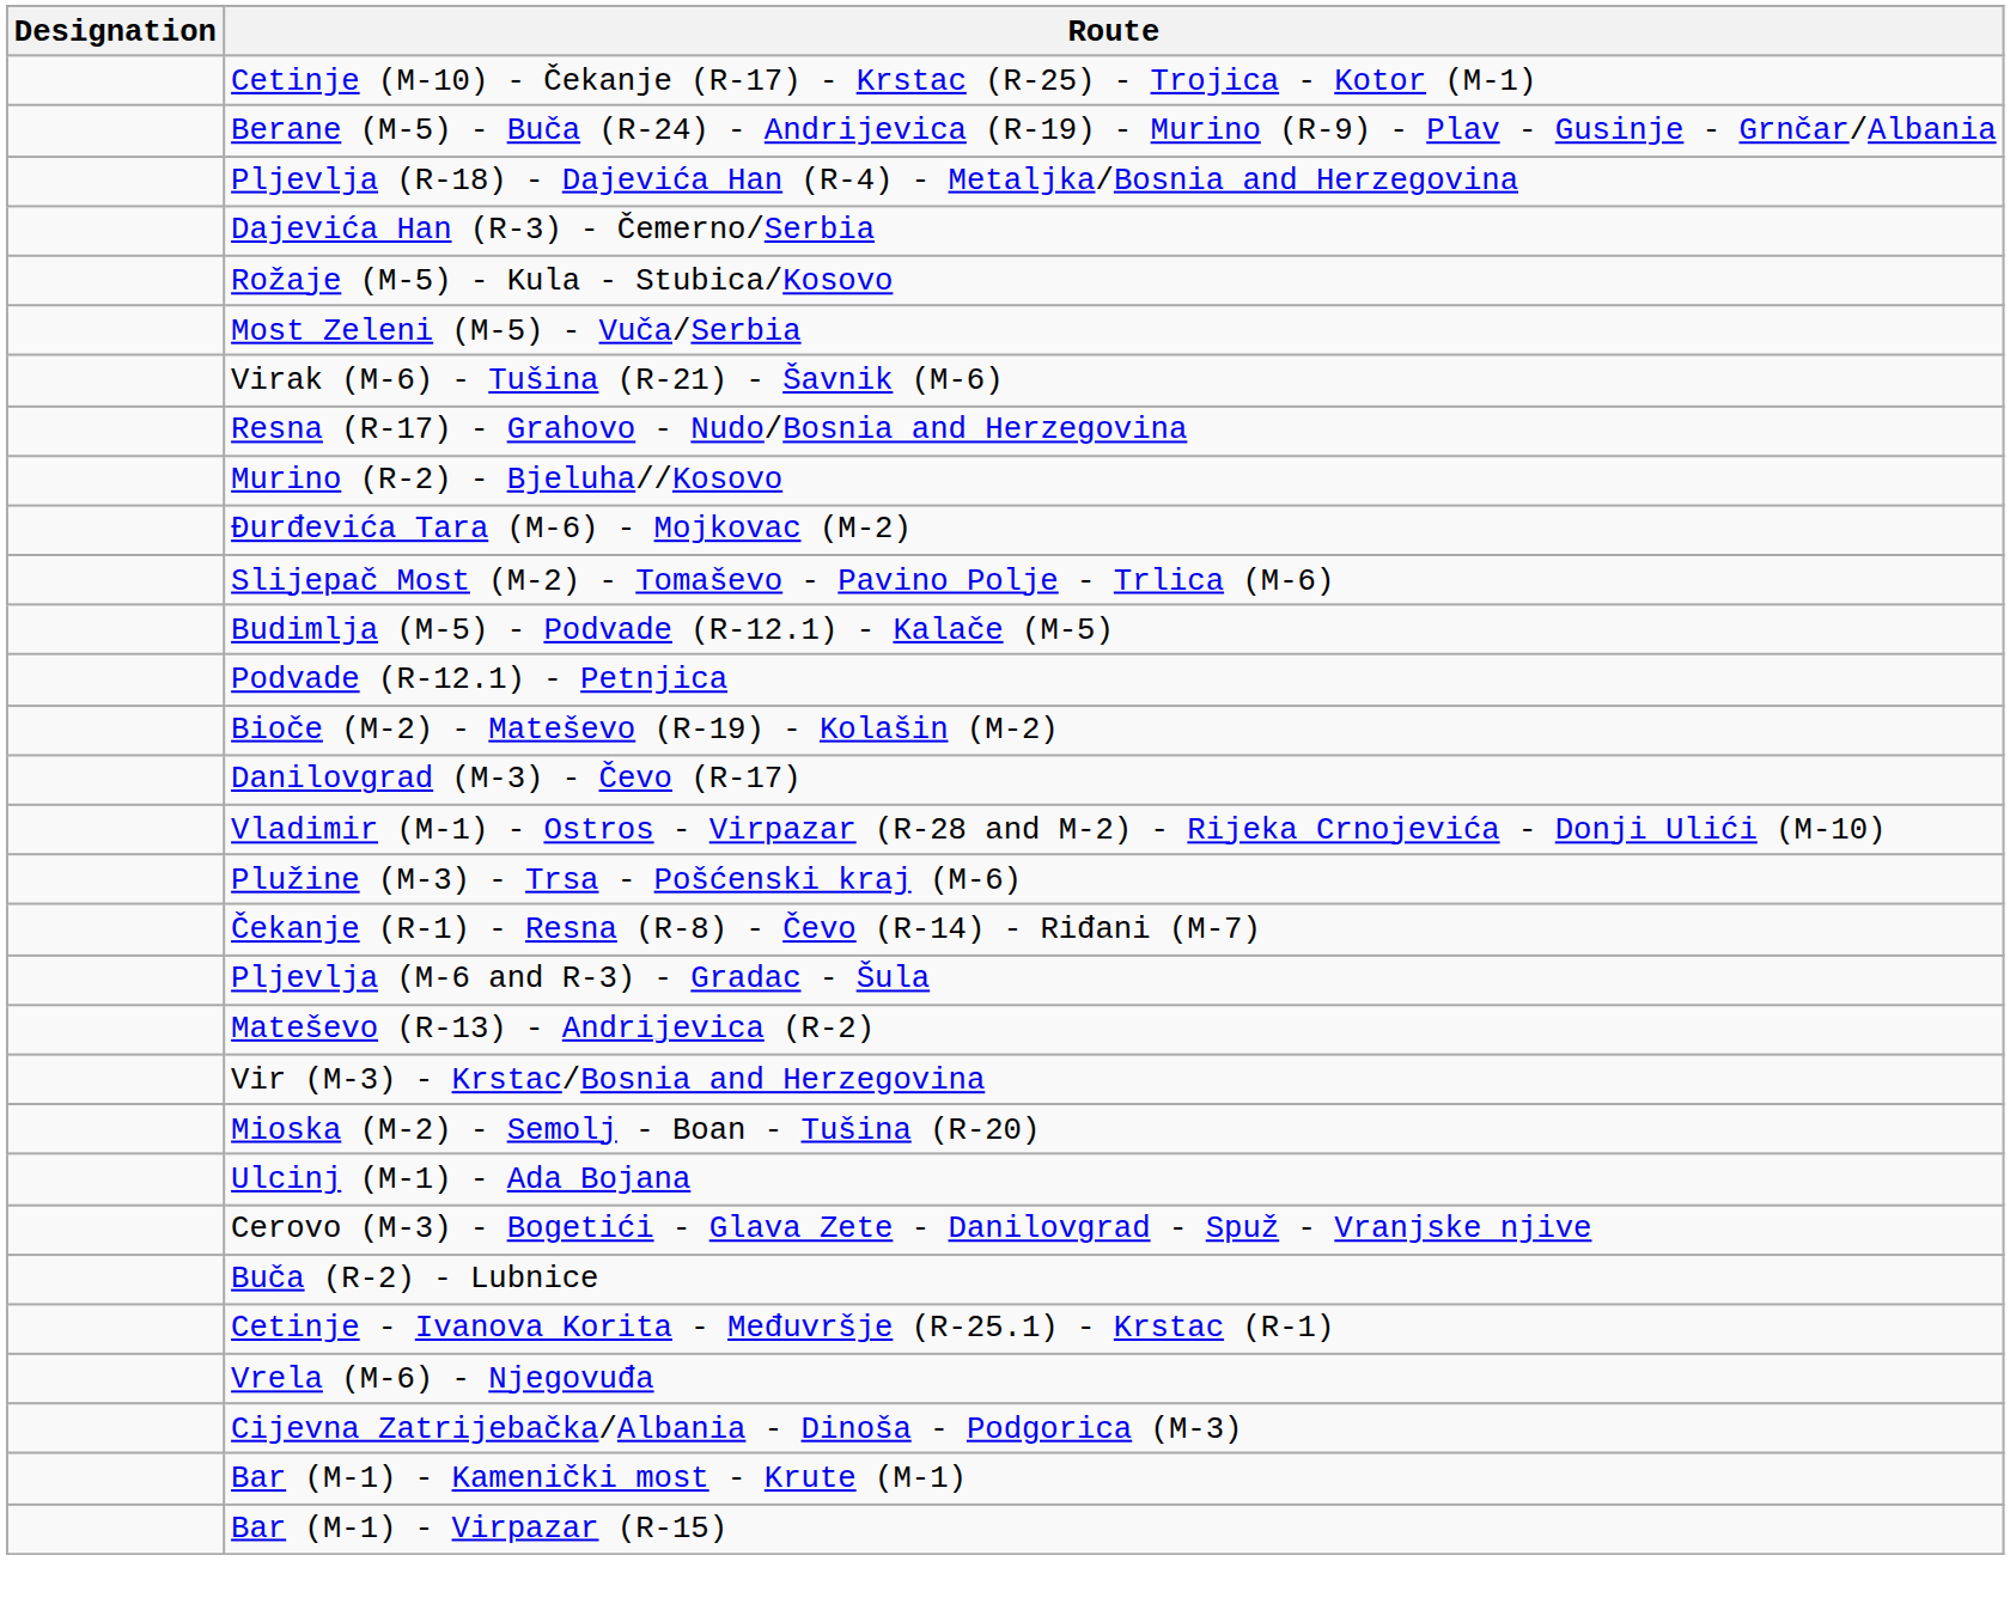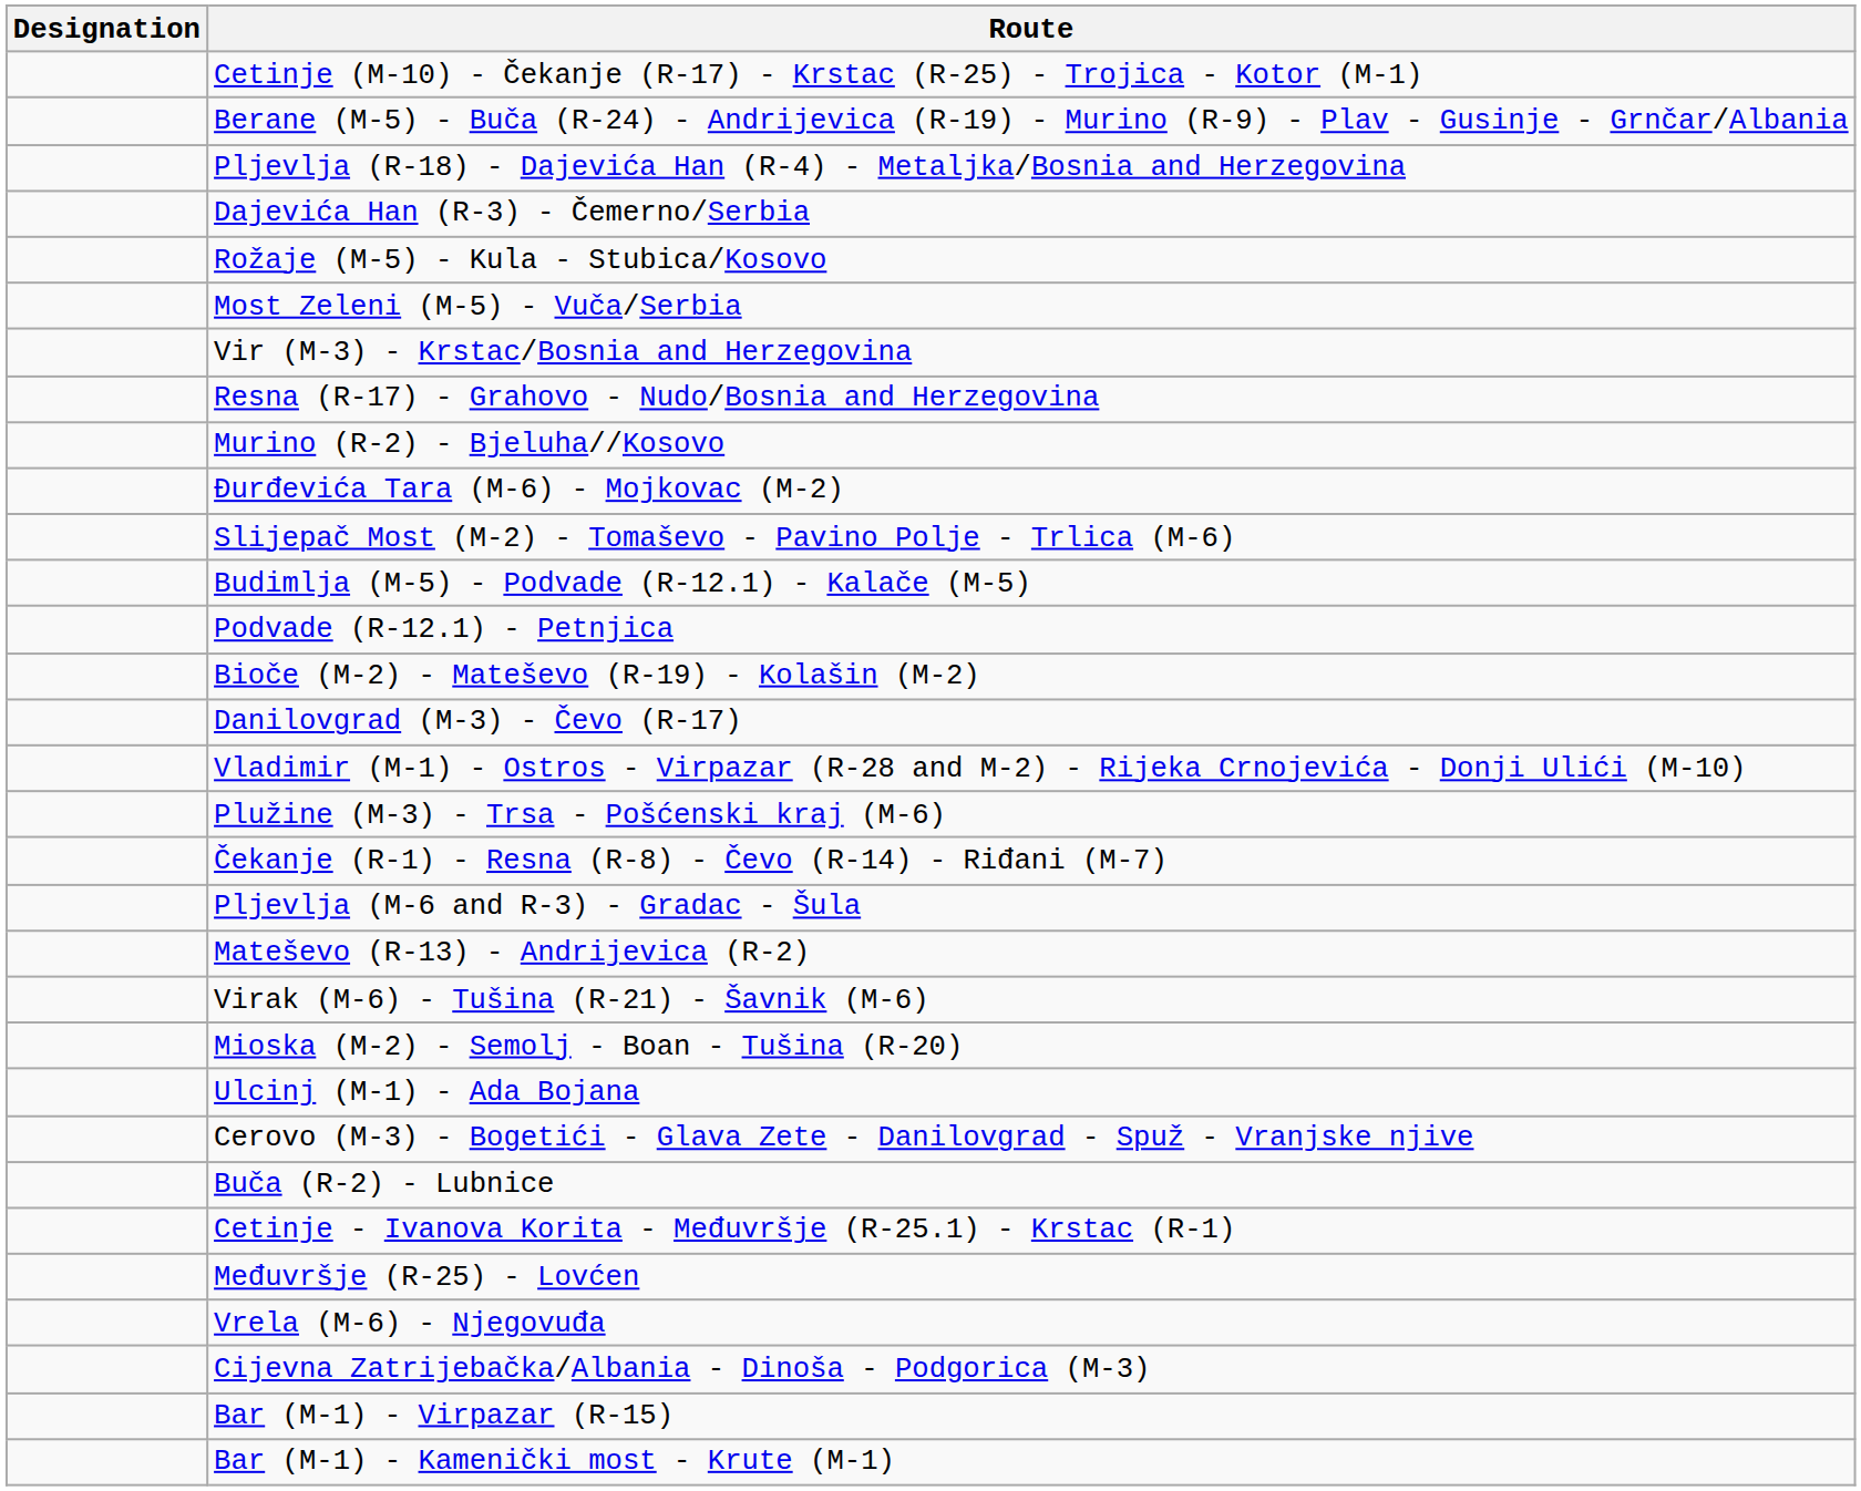rows swapped: Vir (M-3) - Krstac/Bosnia and Herzegovina <-> Virak (M-6) - Tušina (R-21) - Šavnik (M-6)
+ row: Međuvršje (R-25) - Lovćen
rows swapped: Bar (M-1) - Virpazar (R-15) <-> Bar (M-1) - Kamenički most - Krute (M-1)
